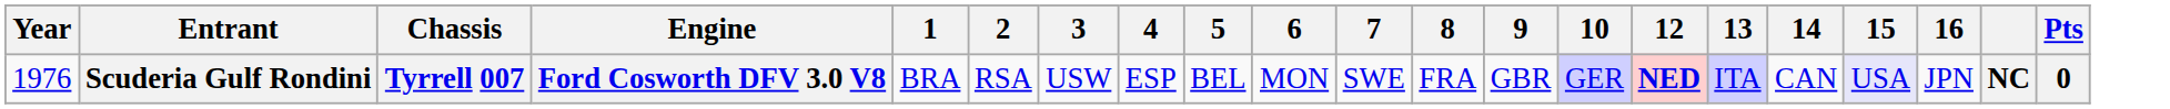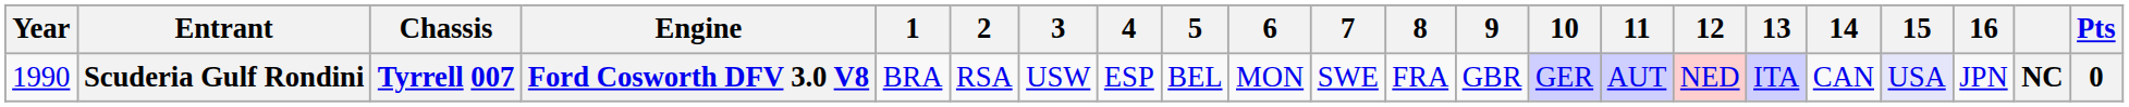+ column: 11 | AUT
Scuderia Gulf Rondini | Year: 1976 -> 1990
Scuderia Gulf Rondini | 12: bold -> normal
